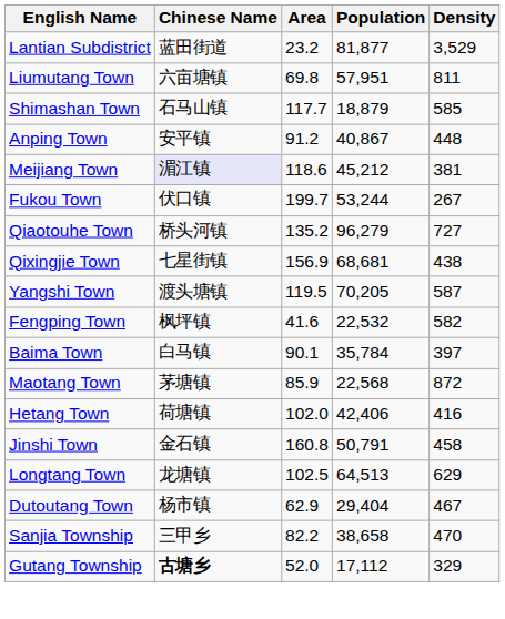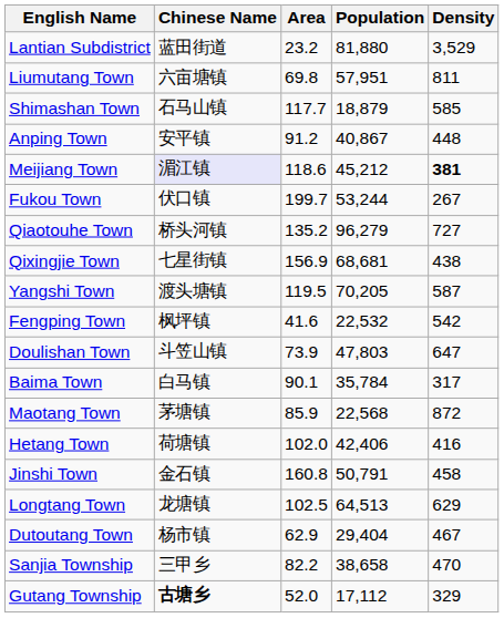Lantian Subdistrict | Population: 81,877 -> 81,880
Meijiang Town | Density: normal -> bold
Fengping Town | Density: 582 -> 542
+ row: Doulishan Town | 斗笠山镇 | 73.9 | 47,803 | 647
Baima Town | Density: 397 -> 317
